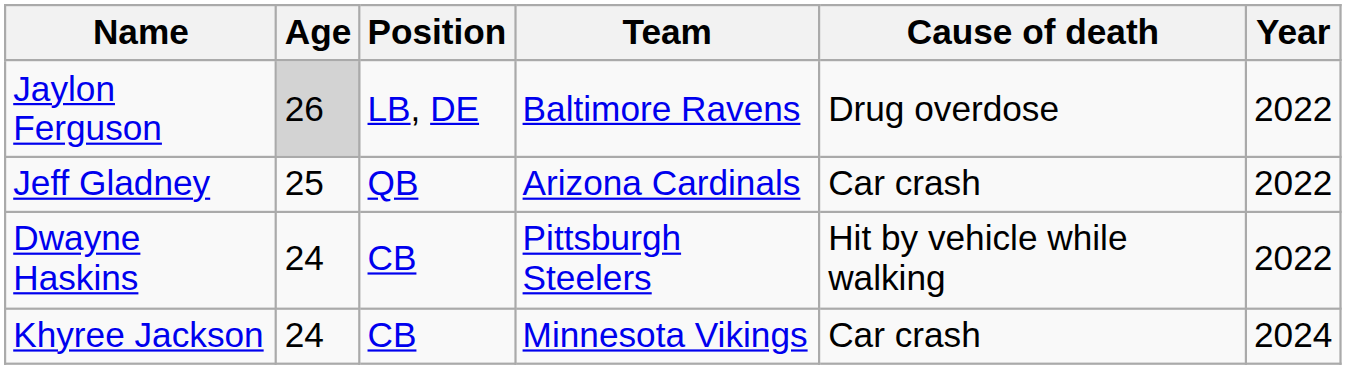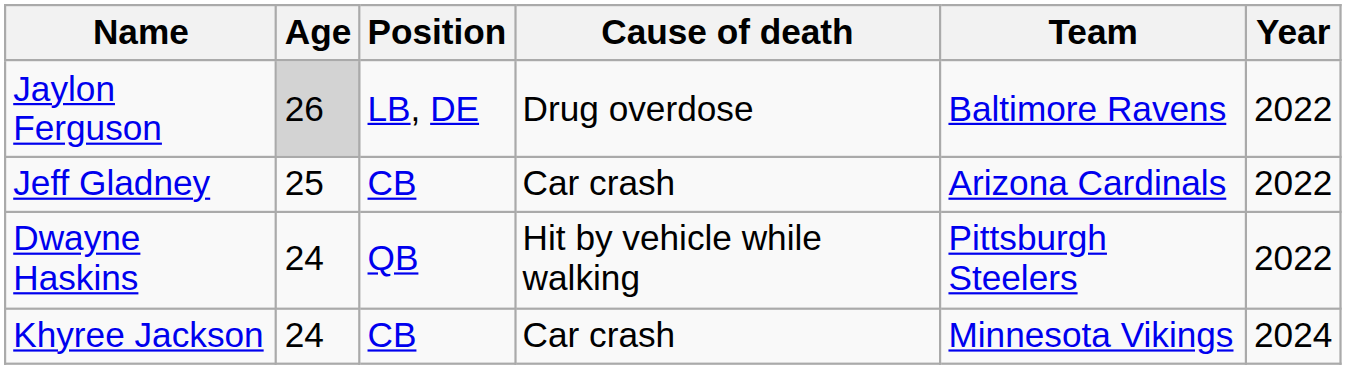columns swapped: Team <-> Cause of death
Jeff Gladney | Position: QB -> CB
Dwayne Haskins | Position: CB -> QB
